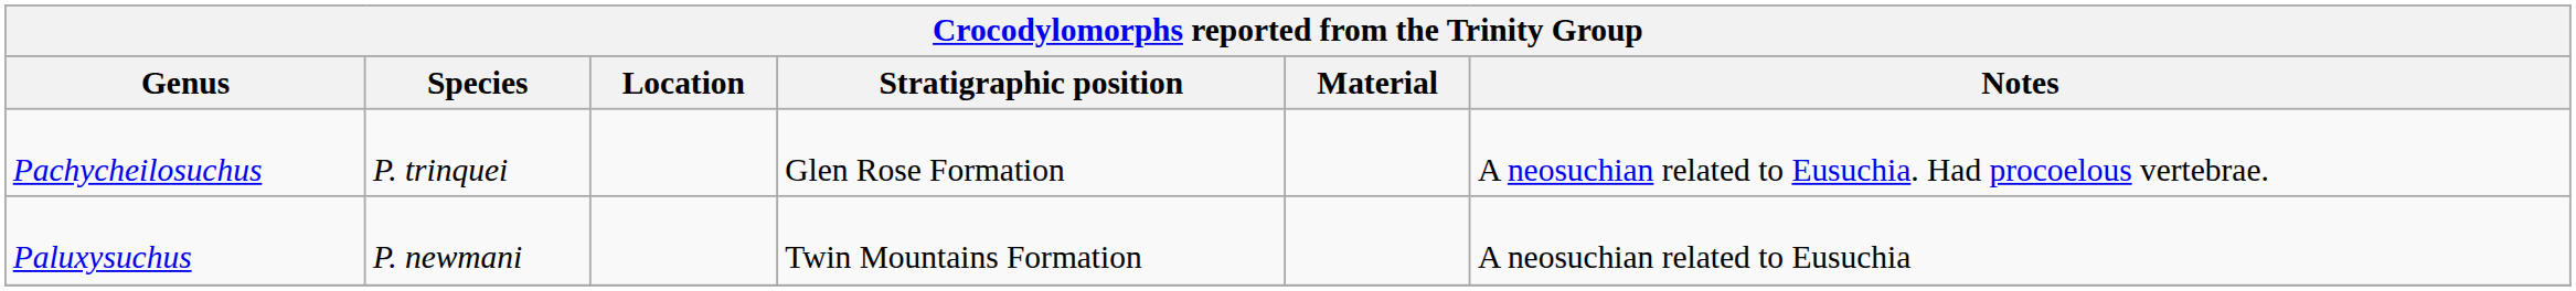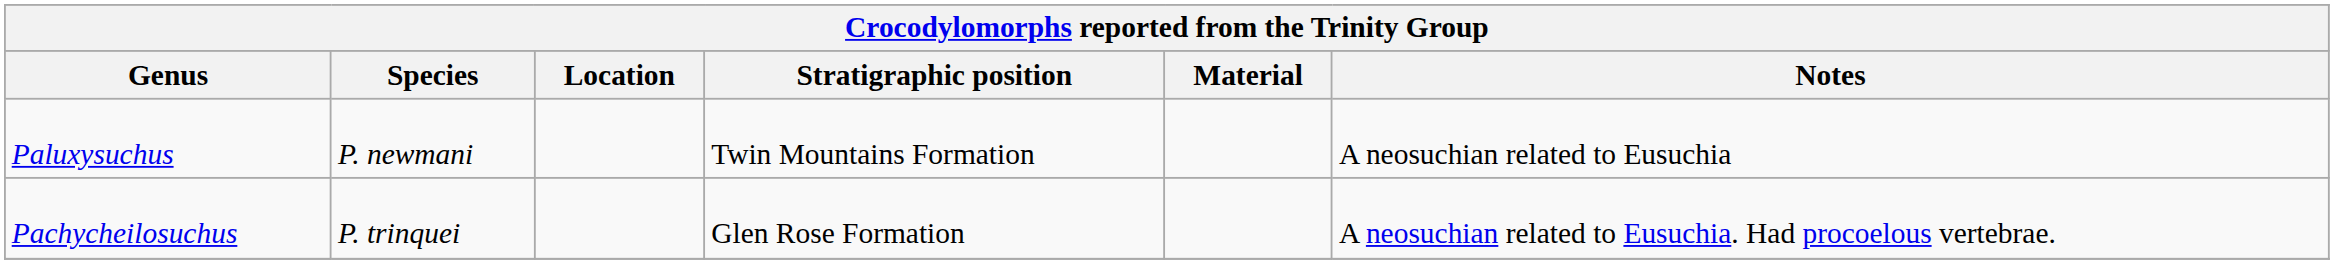rows swapped: Pachycheilosuchus <-> Paluxysuchus
